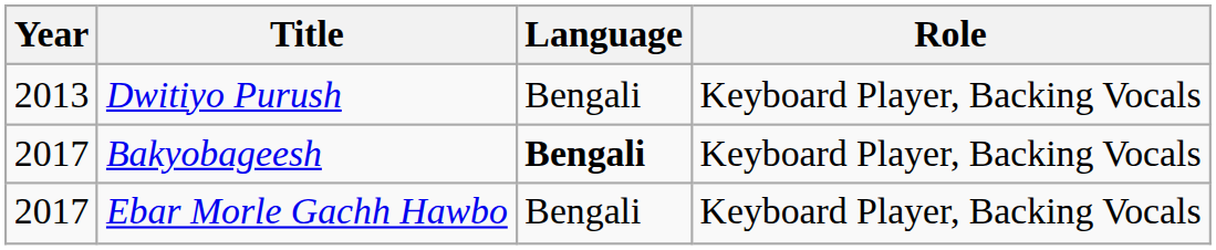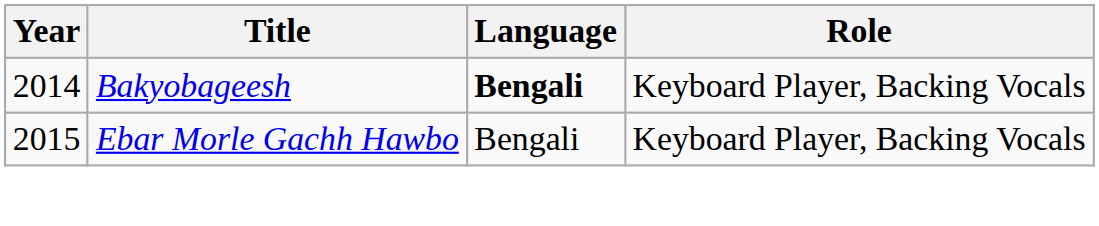- row: 2013 | Dwitiyo Purush | Bengali | Keyboard Player, Backing Vocals
Bakyobageesh | Year: 2017 -> 2014
Ebar Morle Gachh Hawbo | Year: 2017 -> 2015
